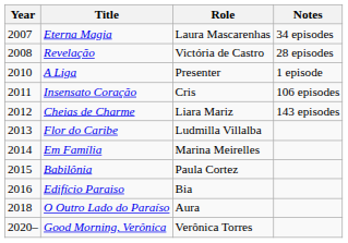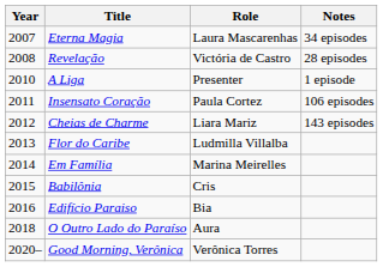Insensato Coração | Role: Cris -> Paula Cortez
Babilônia | Role: Paula Cortez -> Cris
